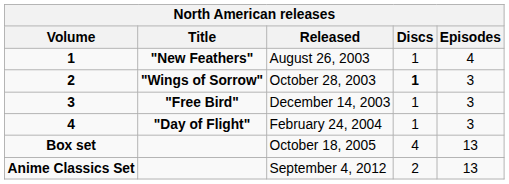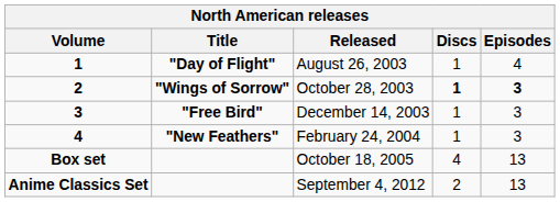August 26, 2003 | Title: "New Feathers" -> "Day of Flight"
October 28, 2003 | Episodes: normal -> bold
February 24, 2004 | Title: "Day of Flight" -> "New Feathers"
